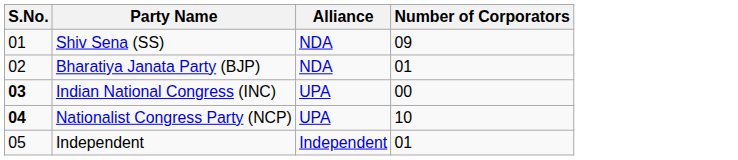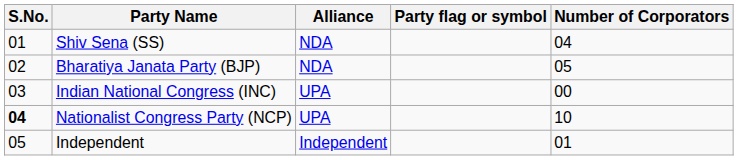+ column: Party flag or symbol
Shiv Sena (SS) | Number of Corporators: 09 -> 04
Bharatiya Janata Party (BJP) | Number of Corporators: 01 -> 05
Indian National Congress (INC) | S.No.: bold -> normal
